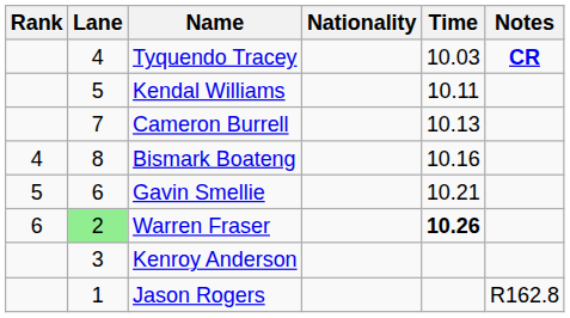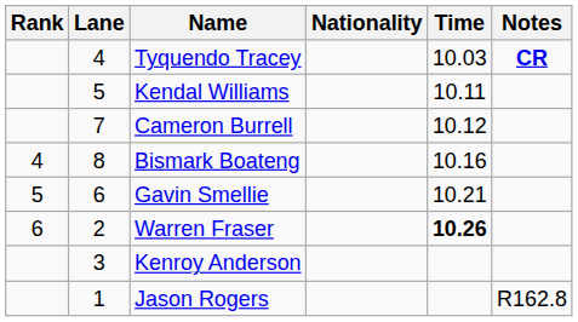Cameron Burrell | Time: 10.13 -> 10.12
Warren Fraser | Lane: lightgreen background -> no background
